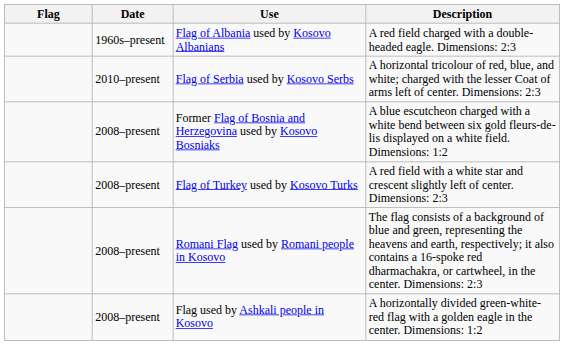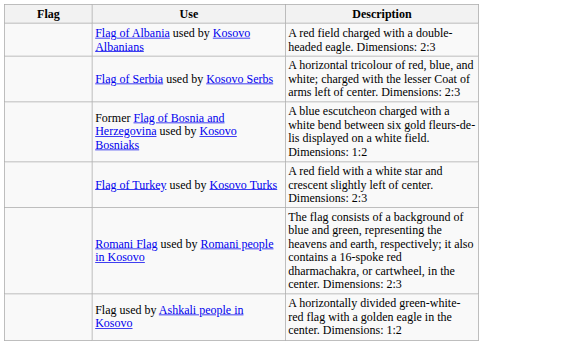- column: Date | 1960s–present | 2010–present | 2008–present | 2008–present | 2008–present | 2008–present
